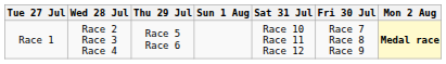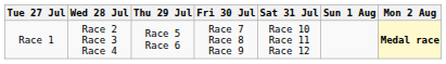columns swapped: Fri 30 Jul <-> Sun 1 Aug
